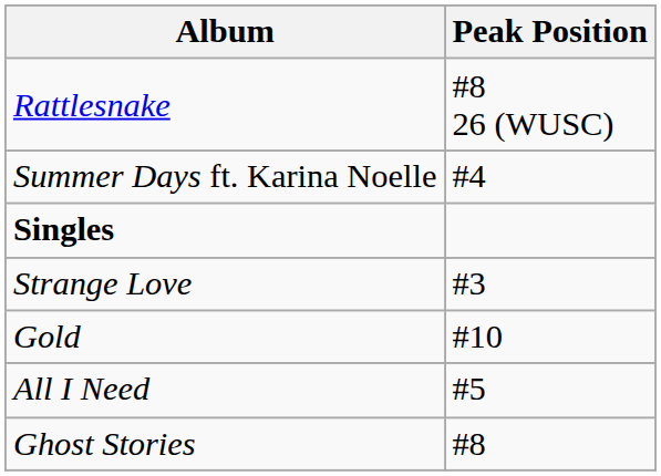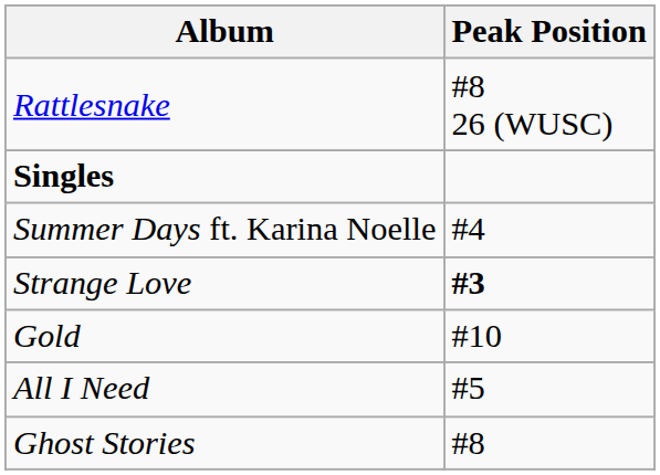rows swapped: Singles <-> Summer Days ft. Karina Noelle
Strange Love | Peak Position: normal -> bold
